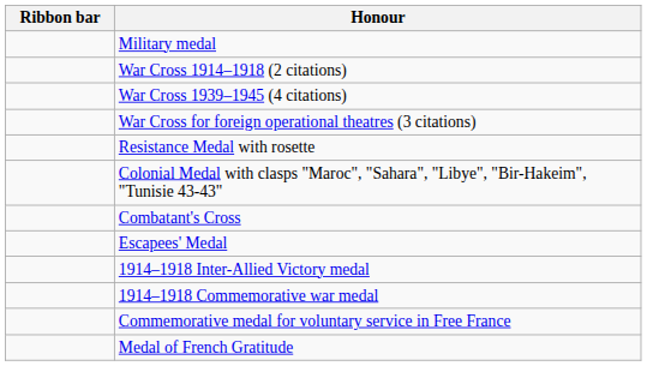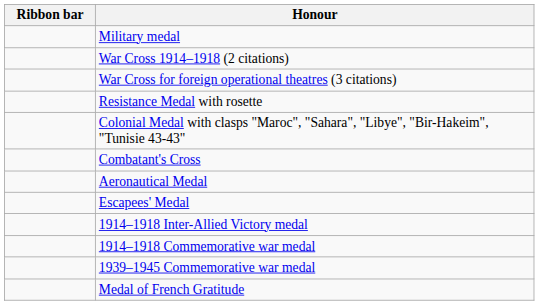- row: War Cross 1939–1945 (4 citations)
+ row: Aeronautical Medal
+ row: 1939–1945 Commemorative war medal
- row: Commemorative medal for voluntary service in Free France
